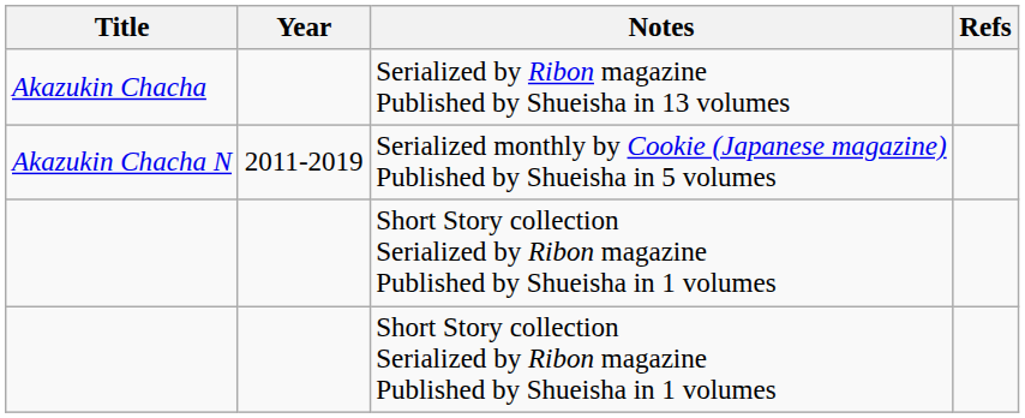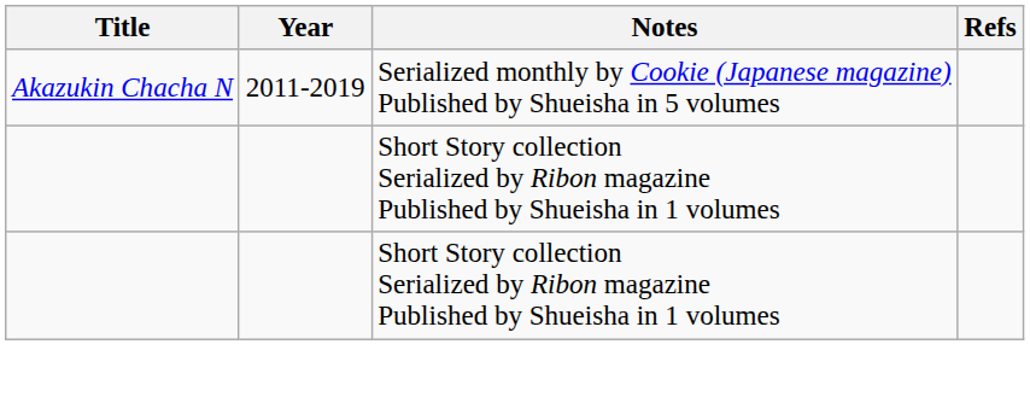- row: Akazukin Chacha | Serialized by Ribon magazine Published by Shueisha in 13 volumes
